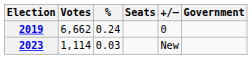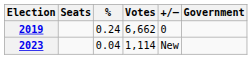columns swapped: Votes <-> Seats
2023 | %: 0.03 -> 0.04
